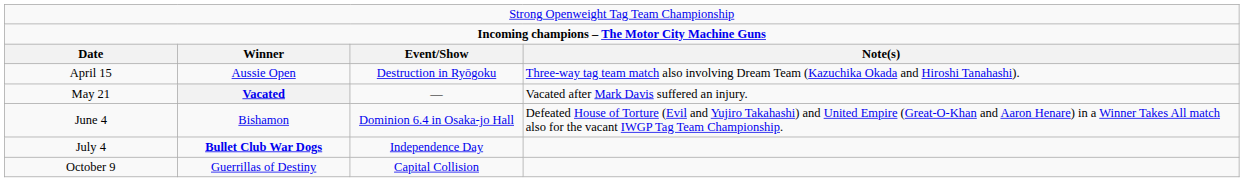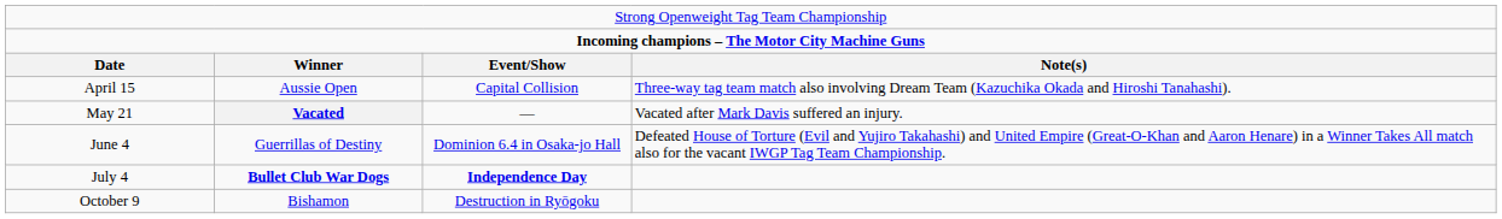April 15 | column 3: Destruction in Ryōgoku -> Capital Collision
June 4 | column 2: Bishamon -> Guerrillas of Destiny
July 4 | column 3: normal -> bold
October 9 | column 2: Guerrillas of Destiny -> Bishamon
October 9 | column 3: Capital Collision -> Destruction in Ryōgoku
